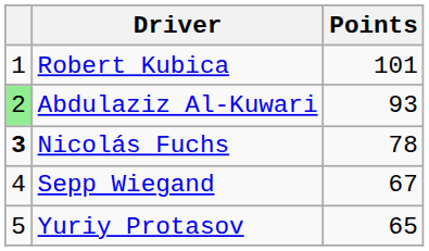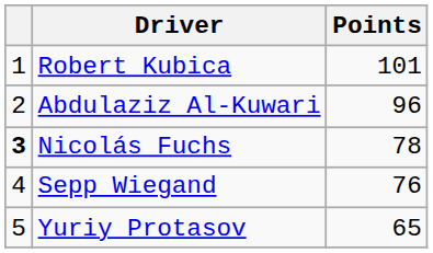Abdulaziz Al-Kuwari | column 1: lightgreen background -> no background
Abdulaziz Al-Kuwari | Points: 93 -> 96
Sepp Wiegand | Points: 67 -> 76
